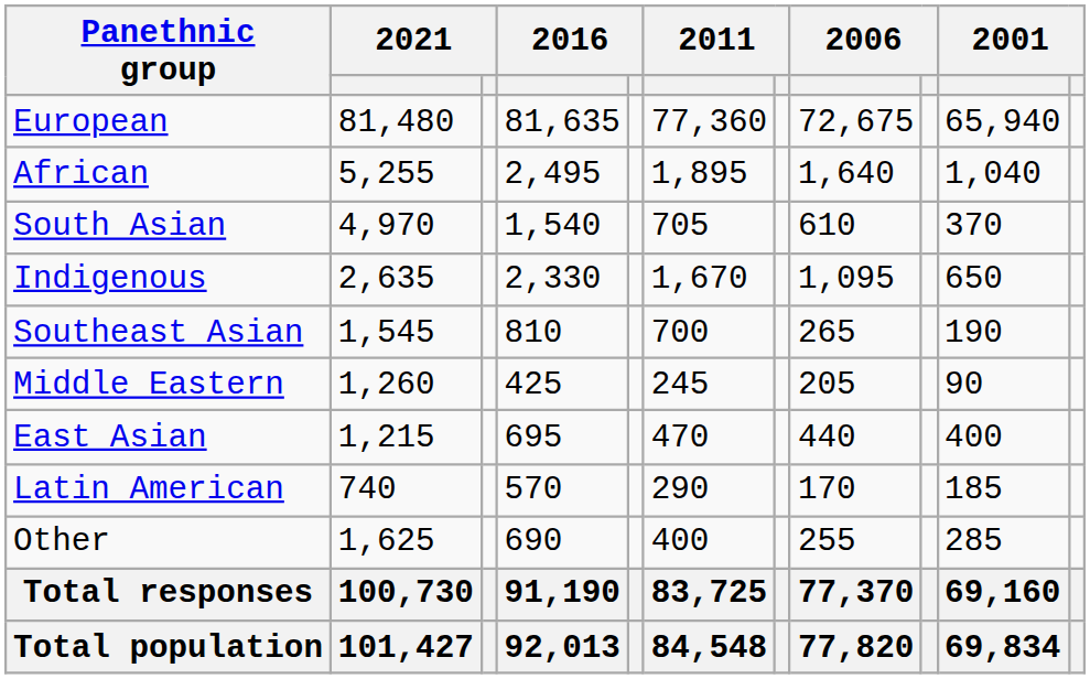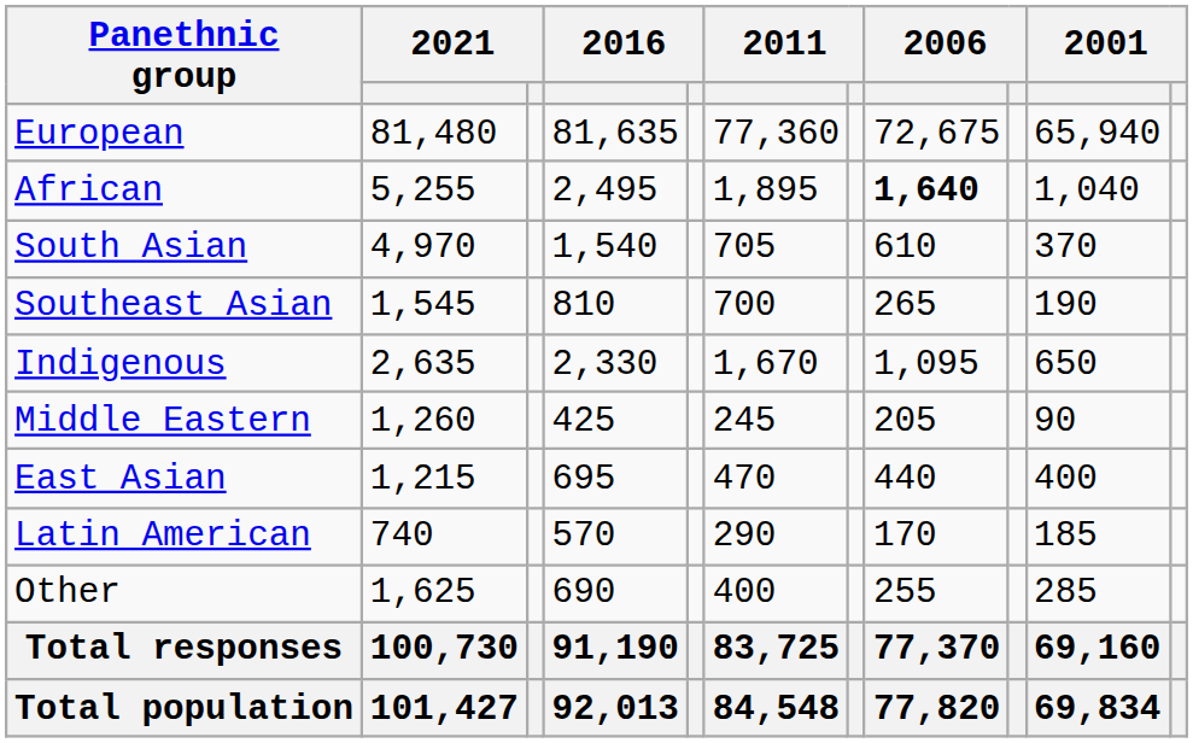African | column 8: normal -> bold
rows swapped: Indigenous <-> Southeast Asian
